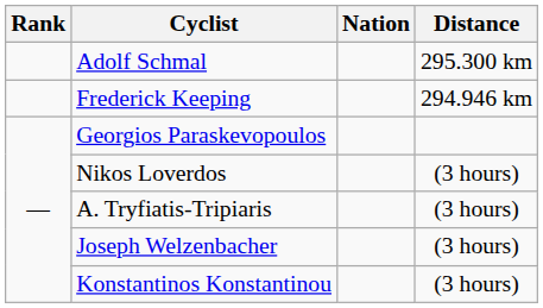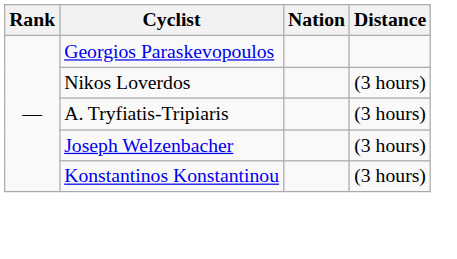- row: Adolf Schmal | 295.300 km
- row: Frederick Keeping | 294.946 km
